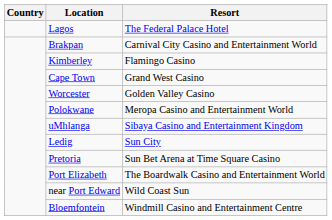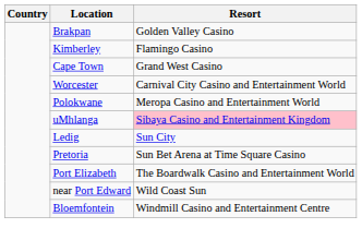- row: Lagos | The Federal Palace Hotel
Brakpan | Resort: Carnival City Casino and Entertainment World -> Golden Valley Casino
Worcester | Resort: Golden Valley Casino -> Carnival City Casino and Entertainment World
uMhlanga | Resort: no background -> pink background
